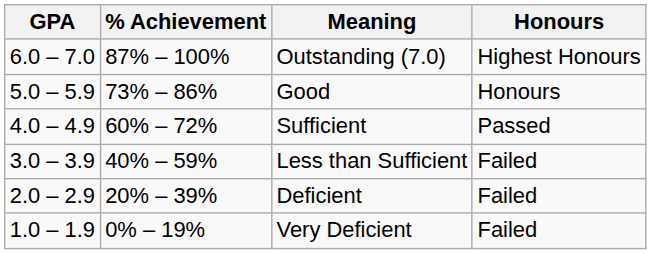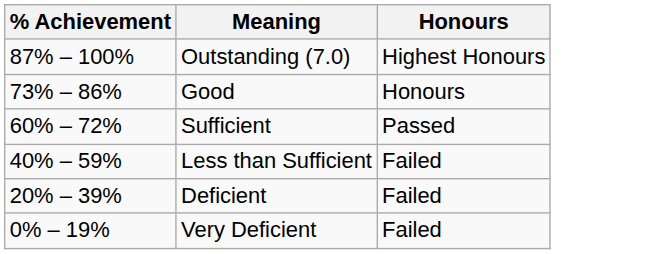- column: GPA | 6.0 – 7.0 | 5.0 – 5.9 | 4.0 – 4.9 | 3.0 – 3.9 | 2.0 – 2.9 | 1.0 – 1.9
